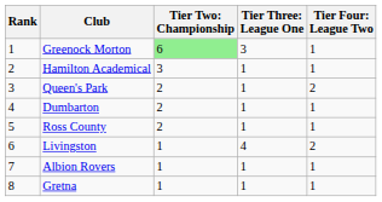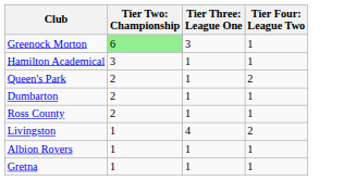- column: Rank | 1 | 2 | 3 | 4 | 5 | 6 | 7 | 8
